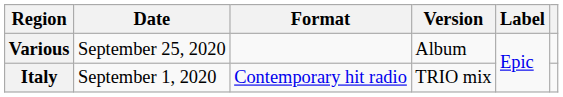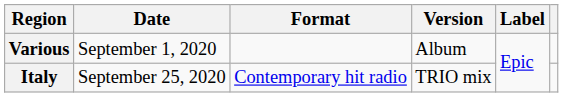Various | Date: September 25, 2020 -> September 1, 2020
Italy | Date: September 1, 2020 -> September 25, 2020
